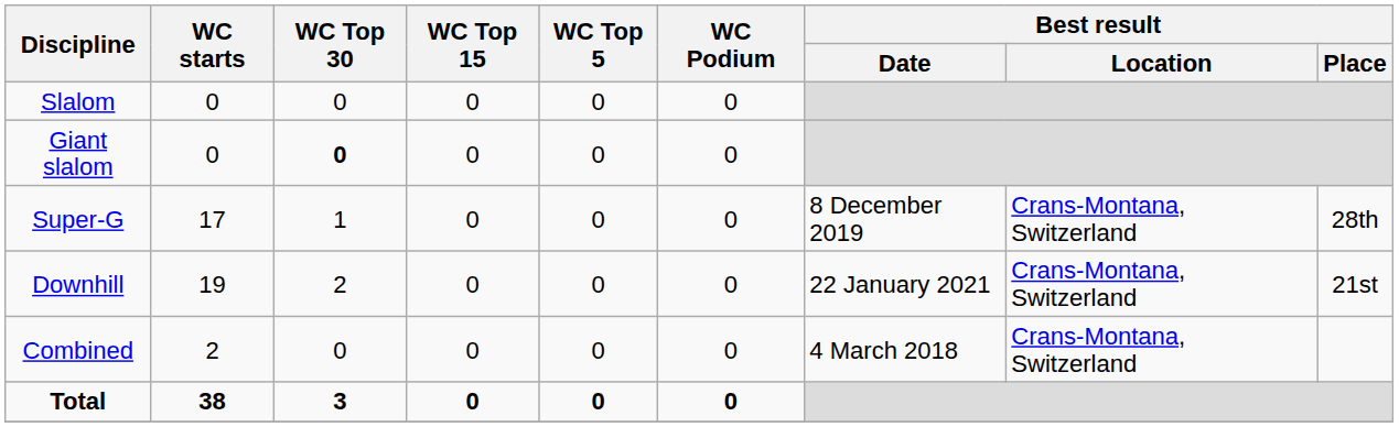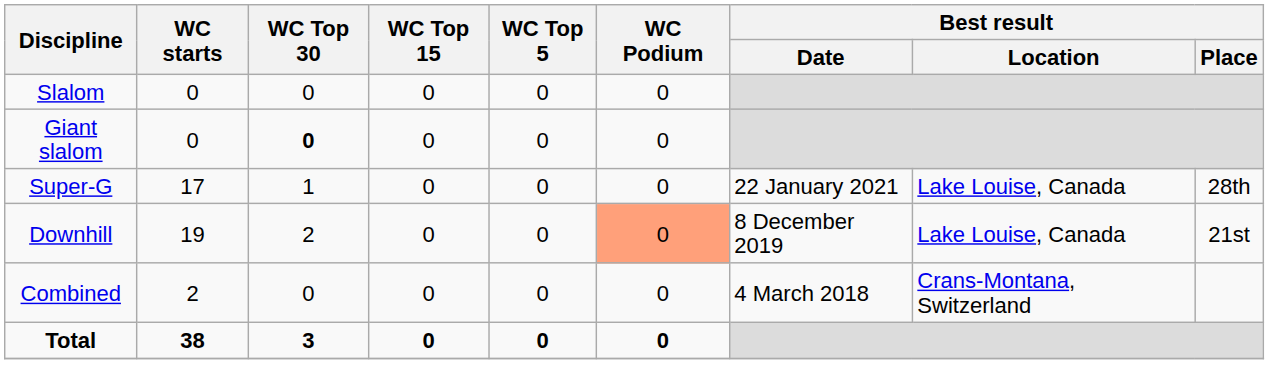Super-G | Best result / Date: 8 December 2019 -> 22 January 2021
Super-G | Best result / Location: Crans-Montana, Switzerland -> Lake Louise, Canada
Downhill | WC Podium: no background -> lightsalmon background
Downhill | Best result / Date: 22 January 2021 -> 8 December 2019
Downhill | Best result / Location: Crans-Montana, Switzerland -> Lake Louise, Canada
